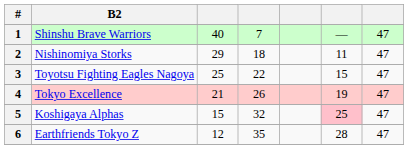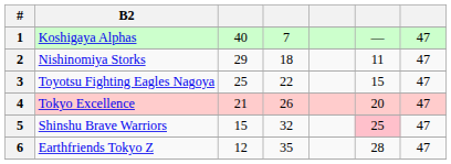1 | B2: Shinshu Brave Warriors -> Koshigaya Alphas
4 | column 6: 19 -> 20
5 | B2: Koshigaya Alphas -> Shinshu Brave Warriors
